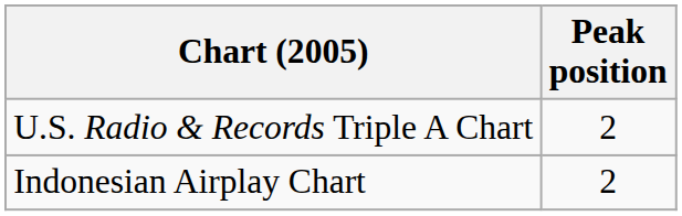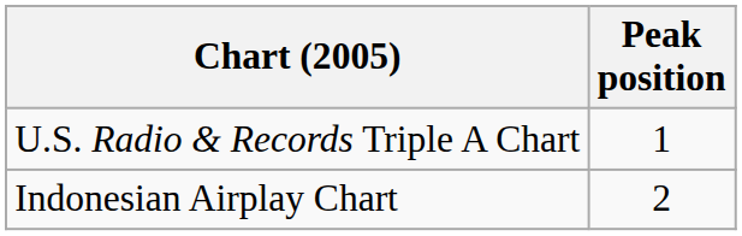U.S. Radio & Records Triple A Chart | Peak position: 2 -> 1
